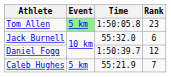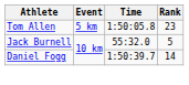Tom Allen | Event: lightgreen background -> no background
Jack Burnell | Rank: 6 -> 5
Daniel Fogg | Rank: 12 -> 14
- row: Caleb Hughes | 5 km | 55:21.9 | 7
